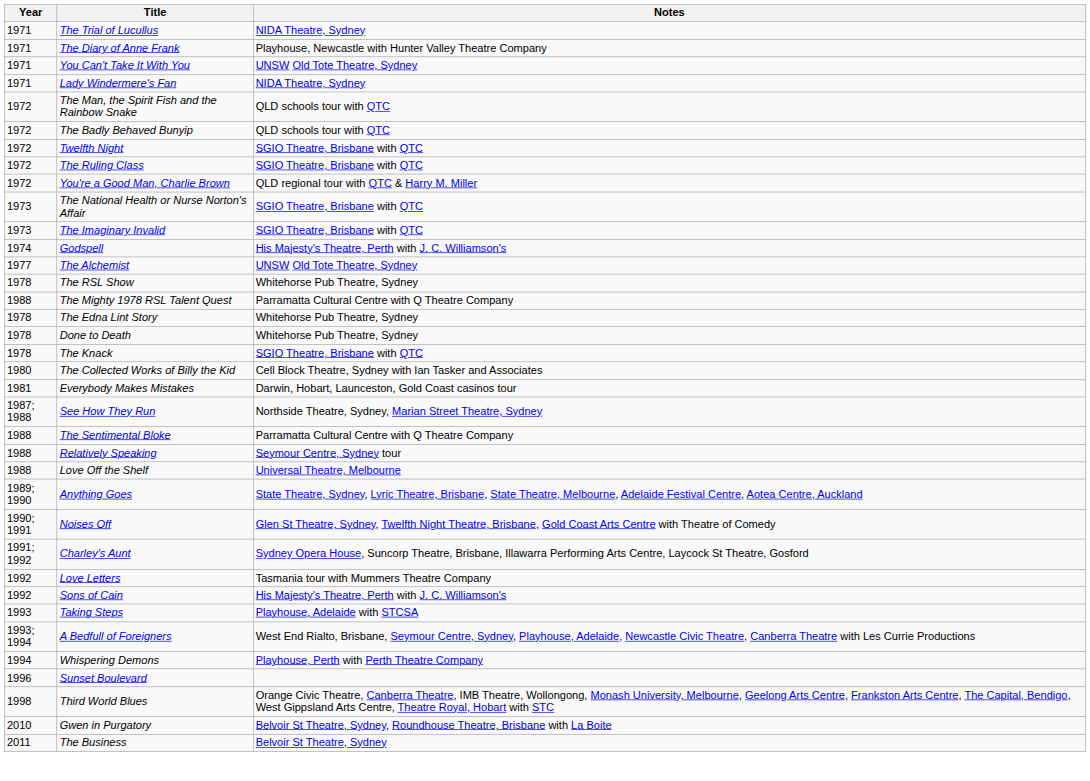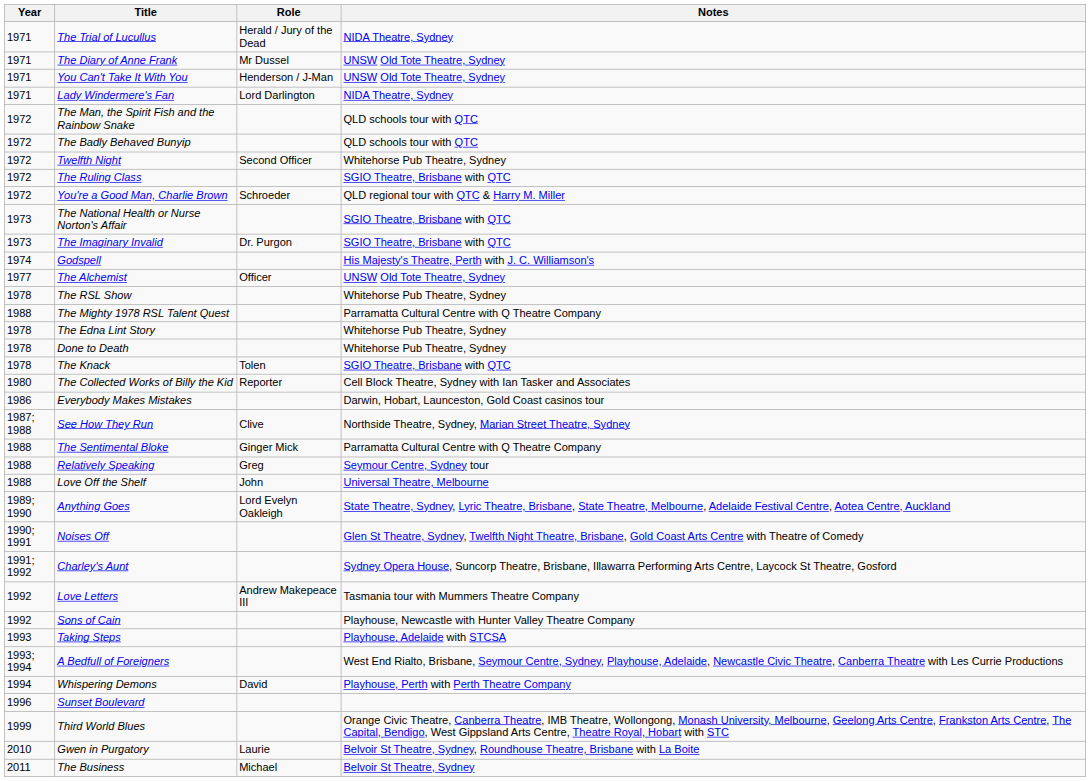+ column: Role | Herald / Jury of the Dead | Mr Dussel | Henderson / J-Man | Lord Darlington | Second Officer | Schroeder | Dr. Purgon | Officer | Tolen | Reporter | Clive | Ginger Mick | Greg | John | Lord Evelyn Oakleigh | Andrew Makepeace III | David | Laurie | Michael
The Diary of Anne Frank | Notes: Playhouse, Newcastle with Hunter Valley Theatre Company -> UNSW Old Tote Theatre, Sydney
Twelfth Night | Notes: SGIO Theatre, Brisbane with QTC -> Whitehorse Pub Theatre, Sydney
Everybody Makes Mistakes | Year: 1981 -> 1986
Sons of Cain | Notes: His Majesty's Theatre, Perth with J. C. Williamson's -> Playhouse, Newcastle with Hunter Valley Theatre Company
Third World Blues | Year: 1998 -> 1999
